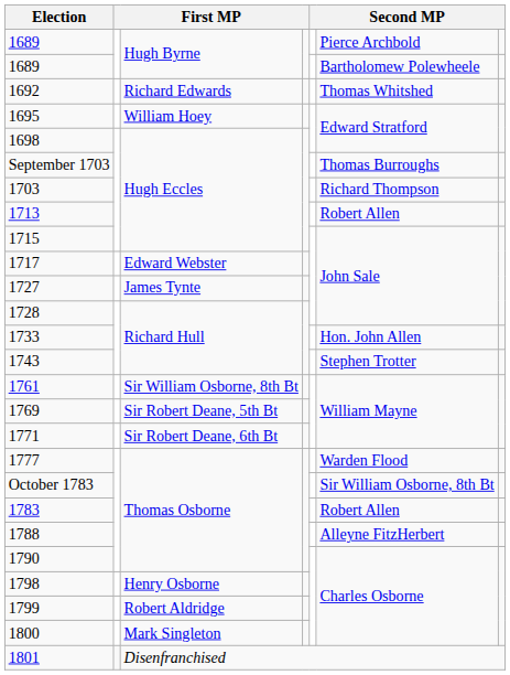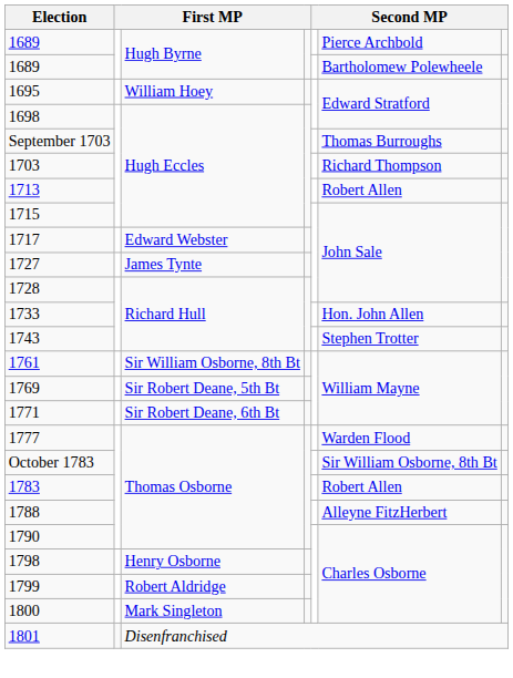- row: 1692 | Richard Edwards | Thomas Whitshed
